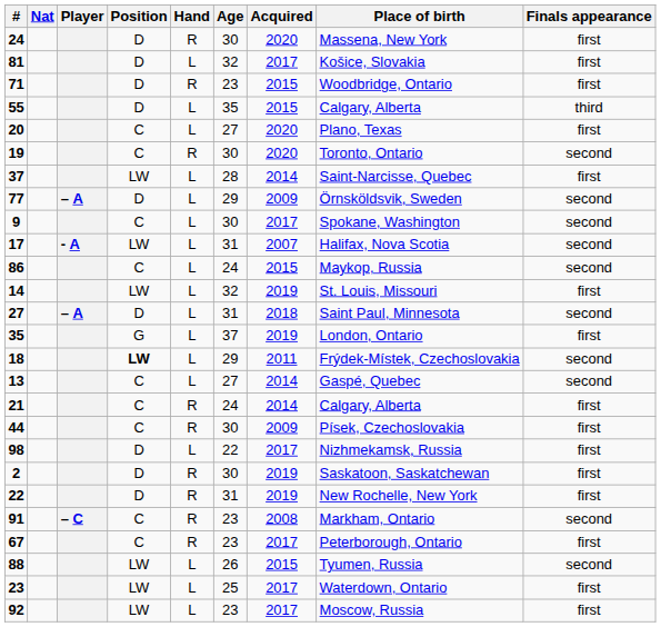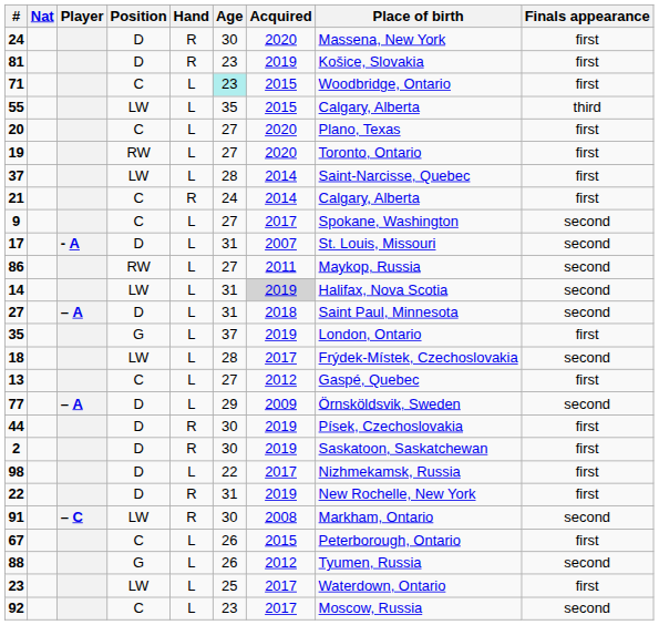81 | Hand: L -> R
81 | Age: 32 -> 23
81 | Acquired: 2017 -> 2019
71 | Position: D -> C
71 | Hand: R -> L
71 | Age: no background -> paleturquoise background
55 | Position: D -> LW
19 | Position: C -> RW
19 | Hand: R -> L
19 | Age: 30 -> 27
19 | Finals appearance: second -> first
rows swapped: 77 <-> 21
9 | Age: 30 -> 27
17 | Position: LW -> D
17 | Place of birth: Halifax, Nova Scotia -> St. Louis, Missouri
86 | Position: C -> RW
86 | Age: 24 -> 27
86 | Acquired: 2015 -> 2011
14 | Age: 32 -> 31
14 | Acquired: no background -> lightgrey background
14 | Place of birth: St. Louis, Missouri -> Halifax, Nova Scotia
14 | Finals appearance: first -> second
18 | Position: bold -> normal
18 | Age: 29 -> 28
18 | Acquired: 2011 -> 2017
13 | Acquired: 2014 -> 2012
13 | Finals appearance: second -> first
44 | Position: C -> D
44 | Acquired: 2009 -> 2019
rows swapped: 2 <-> 98
91 | Position: C -> LW
91 | Age: 23 -> 30
67 | Hand: R -> L
67 | Age: 23 -> 26
67 | Acquired: 2017 -> 2015
88 | Position: LW -> G
88 | Acquired: 2015 -> 2012
92 | Position: LW -> C
92 | Finals appearance: first -> second
